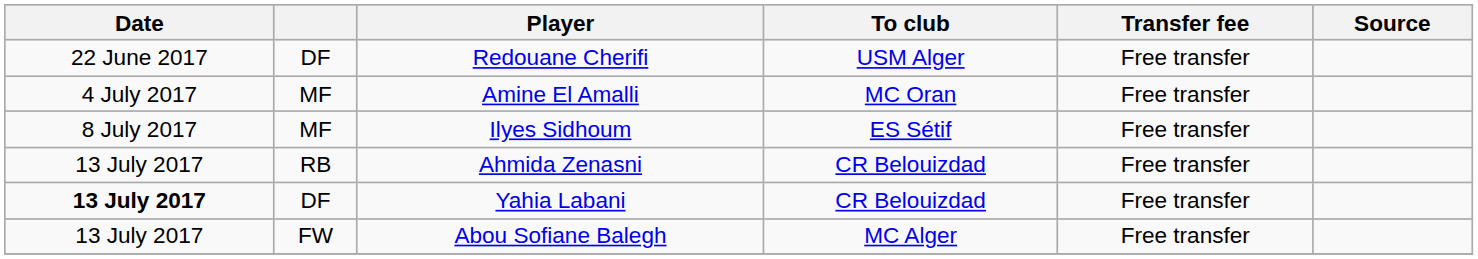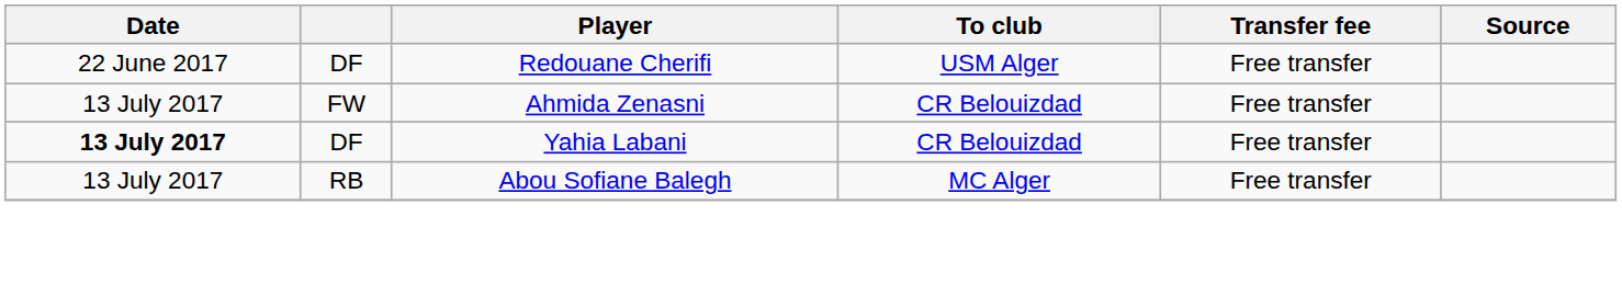- row: 4 July 2017 | MF | Amine El Amalli | MC Oran | Free transfer
- row: 8 July 2017 | MF | Ilyes Sidhoum | ES Sétif | Free transfer
Ahmida Zenasni | column 2: RB -> FW
Abou Sofiane Balegh | column 2: FW -> RB
